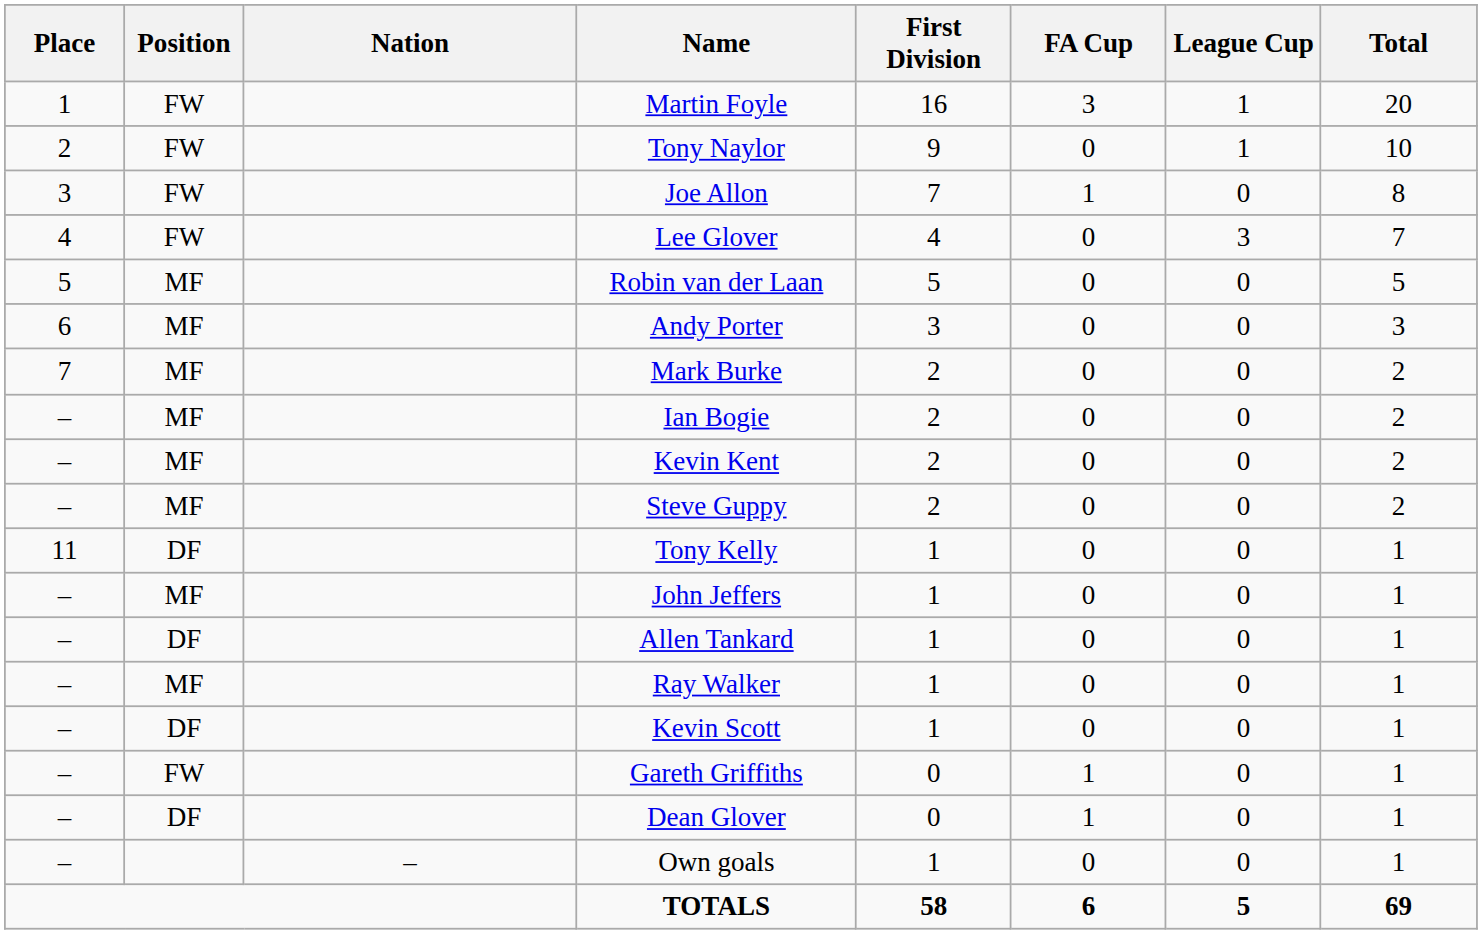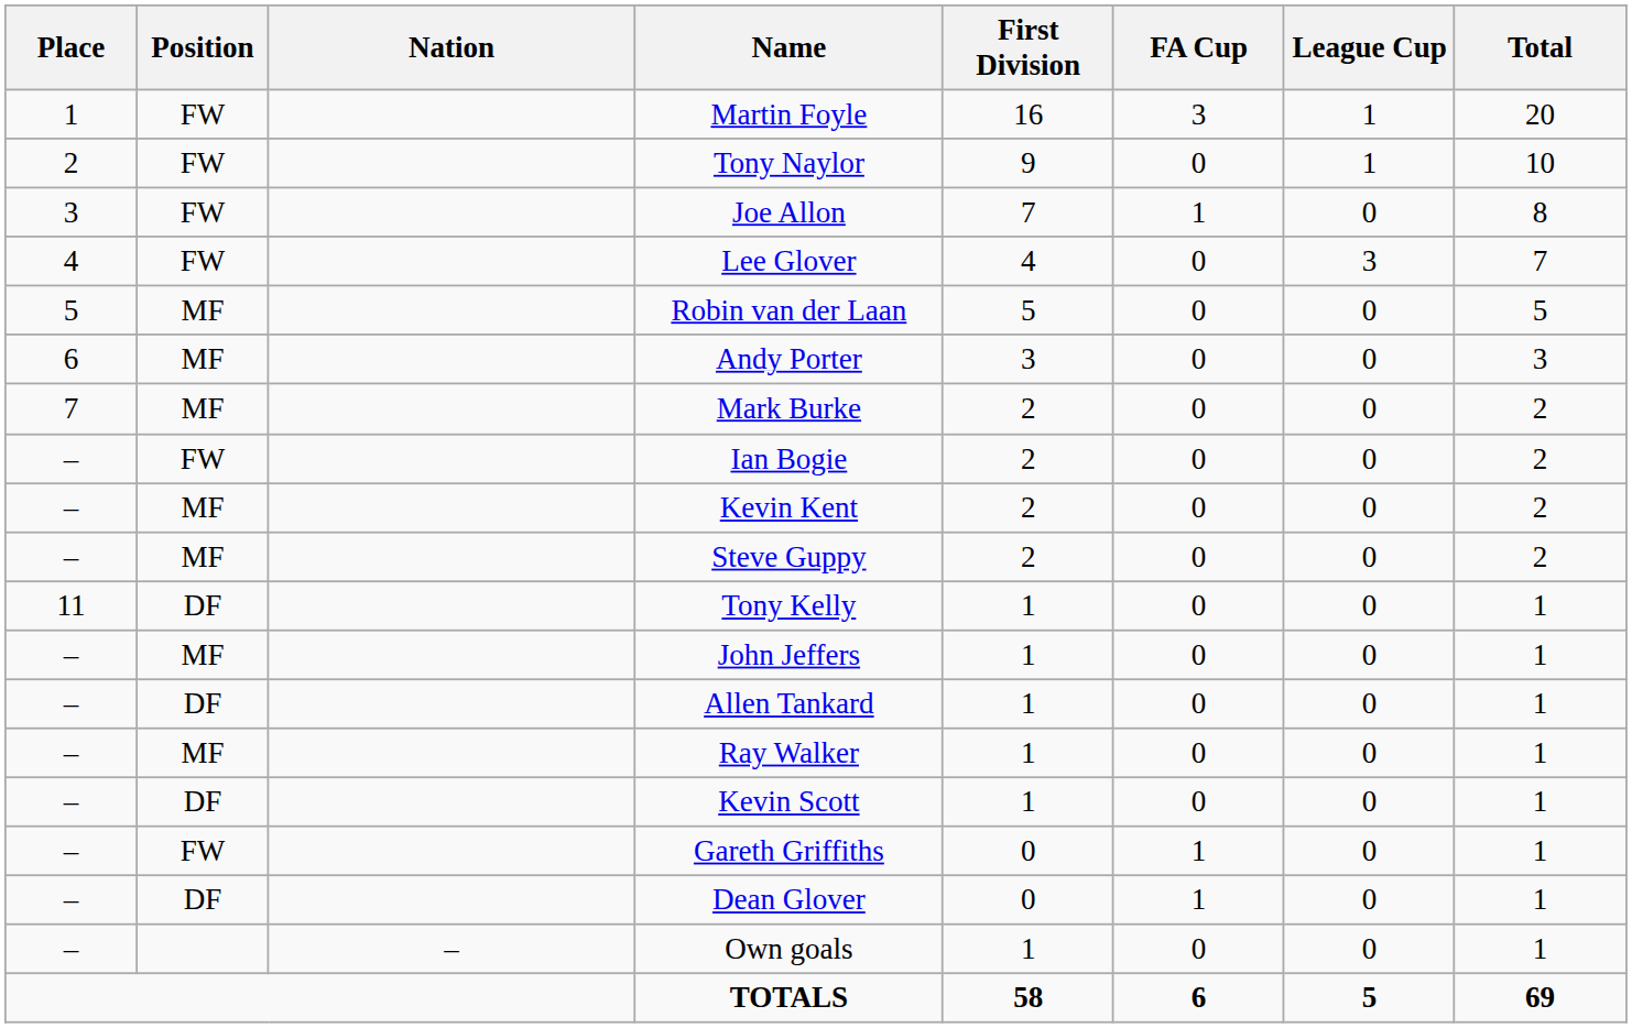Ian Bogie | Position: MF -> FW
